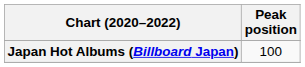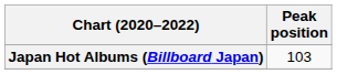Japan Hot Albums (Billboard Japan) | Peak position: 100 -> 103
